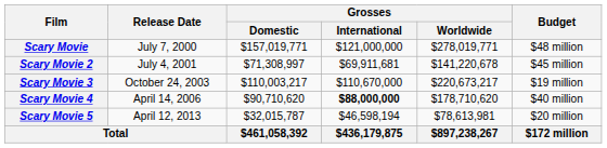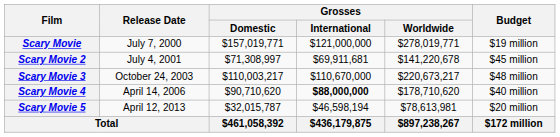Scary Movie | Budget: $48 million -> $19 million
Scary Movie 3 | Budget: $19 million -> $48 million
